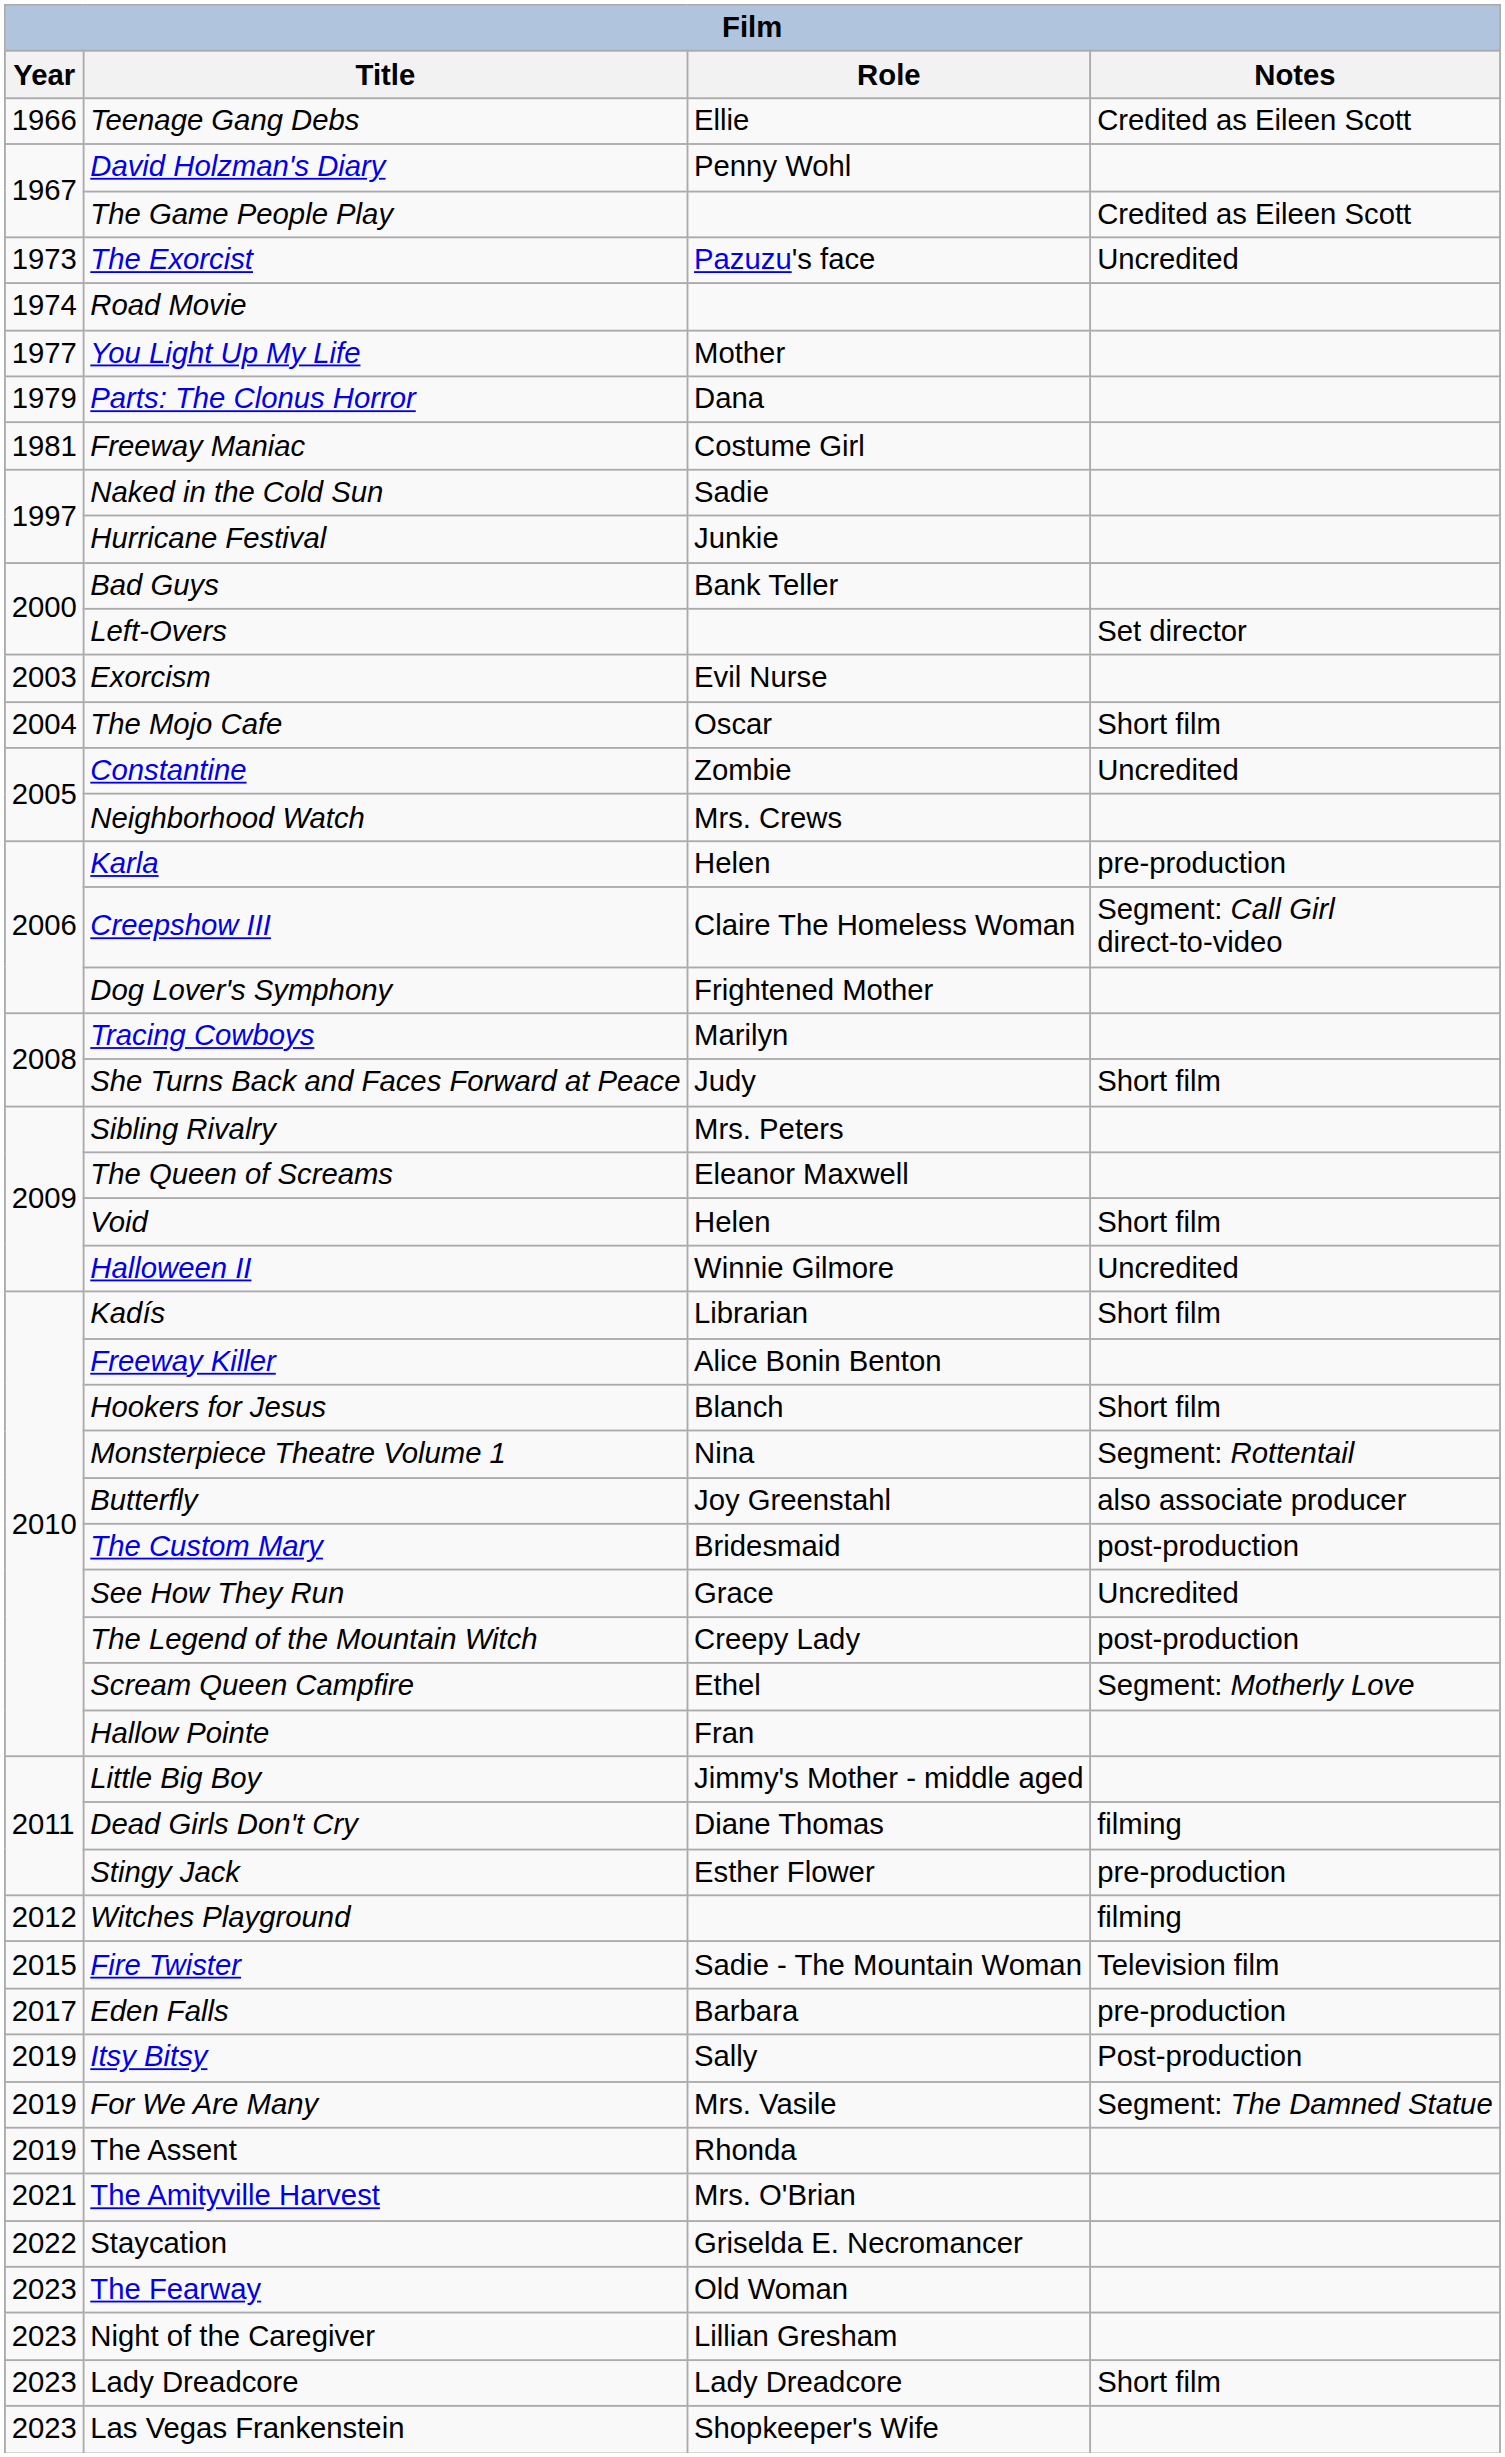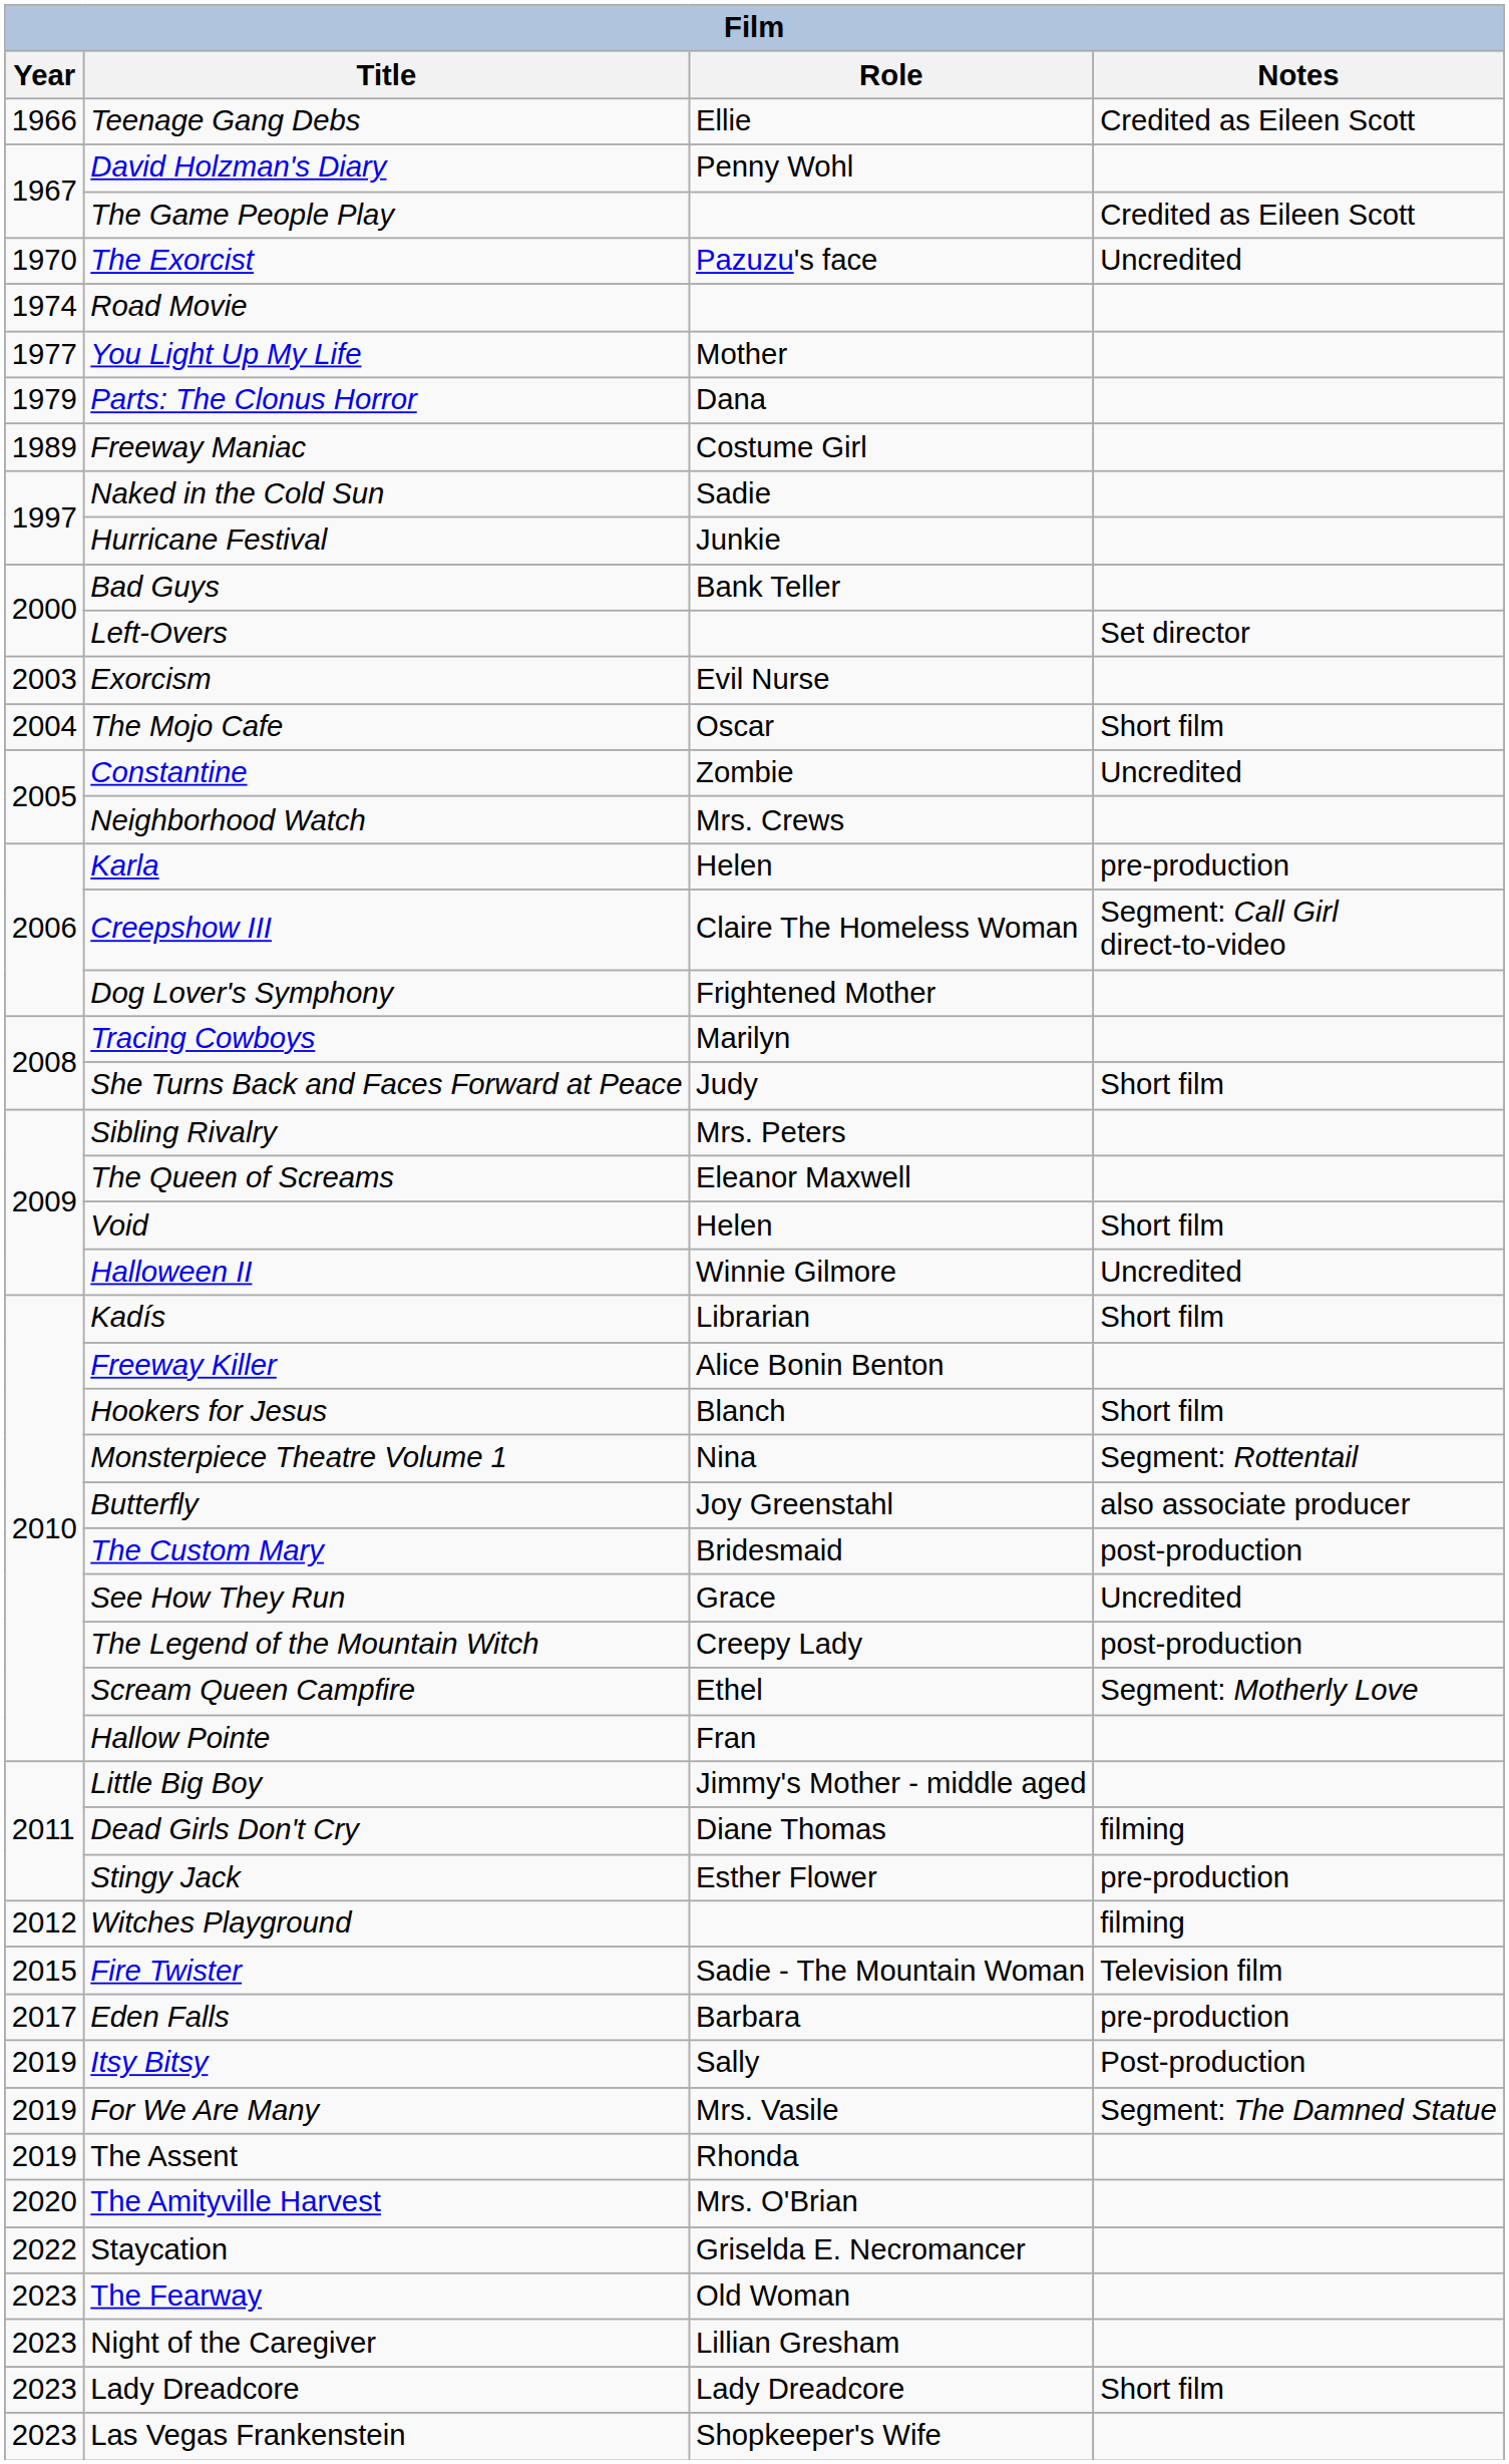The Exorcist | Year: 1973 -> 1970
Freeway Maniac | Year: 1981 -> 1989
The Amityville Harvest | Year: 2021 -> 2020
